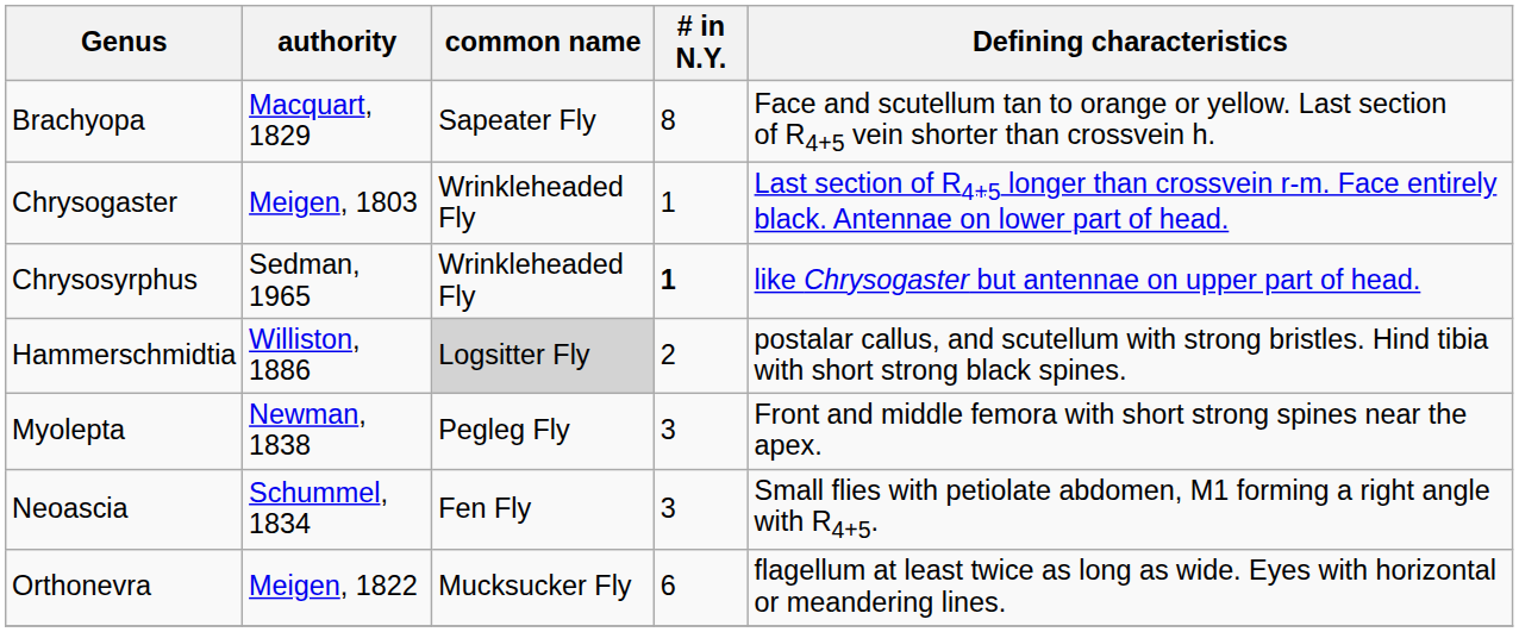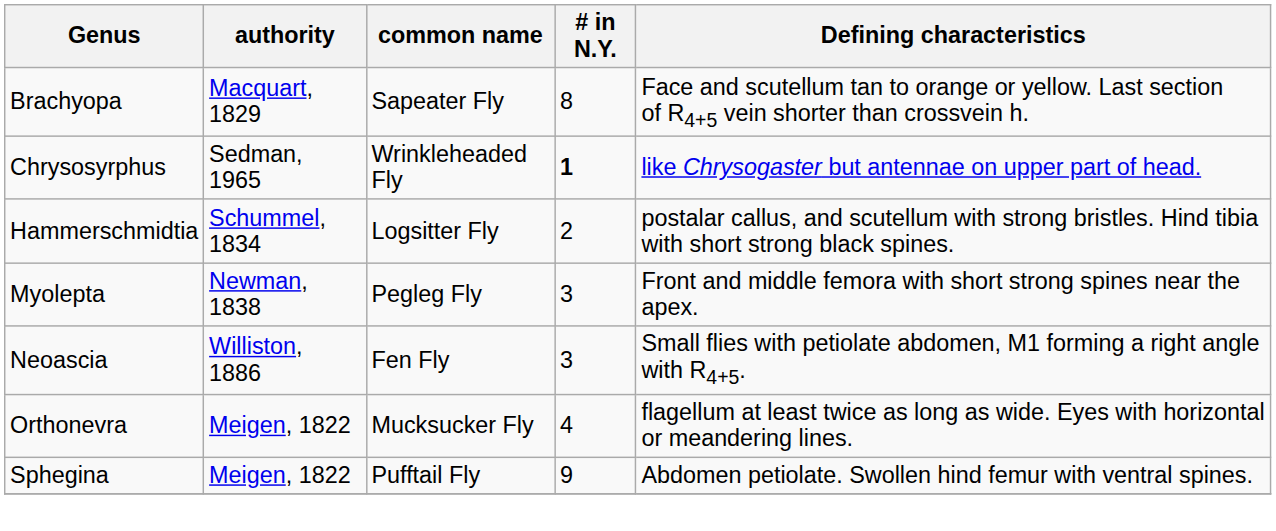- row: Chrysogaster | Meigen, 1803 | Wrinkleheaded Fly | 1 | Last section of R4+5 longer than crossvein r-m. Face entirely black. Antennae on lower part of head.
Hammerschmidtia | authority: Williston, 1886 -> Schummel, 1834
Hammerschmidtia | common name: lightgrey background -> no background
Neoascia | authority: Schummel, 1834 -> Williston, 1886
Orthonevra | # in N.Y.: 6 -> 4
+ row: Sphegina | Meigen, 1822 | Pufftail Fly | 9 | Abdomen petiolate. Swollen hind femur with ventral spines.
